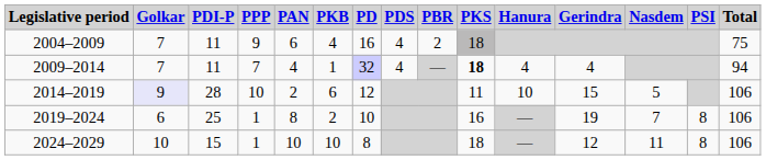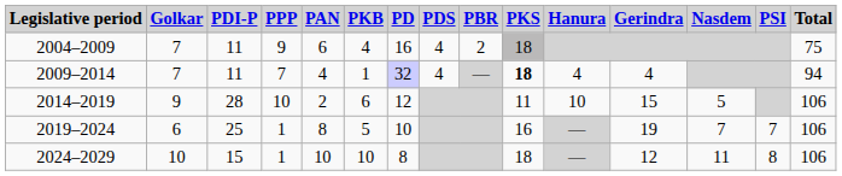2014–2019 | Golkar: lavender background -> no background
2019–2024 | PKB: 2 -> 5
2019–2024 | PSI: 8 -> 7
